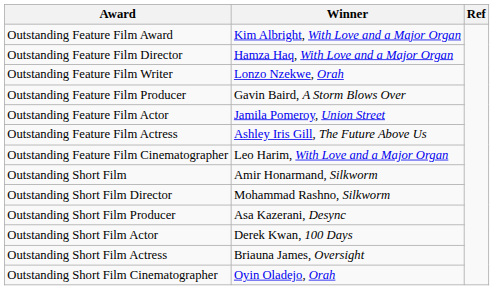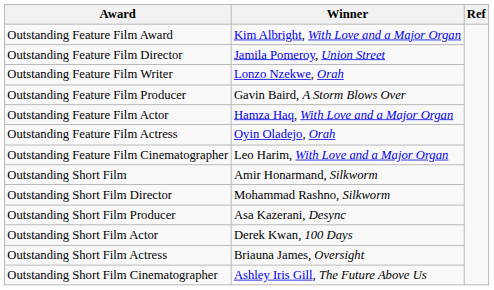Outstanding Feature Film Director | Winner: Hamza Haq, With Love and a Major Organ -> Jamila Pomeroy, Union Street
Outstanding Feature Film Actor | Winner: Jamila Pomeroy, Union Street -> Hamza Haq, With Love and a Major Organ
Outstanding Feature Film Actress | Winner: Ashley Iris Gill, The Future Above Us -> Oyin Oladejo, Orah
Outstanding Short Film Cinematographer | Winner: Oyin Oladejo, Orah -> Ashley Iris Gill, The Future Above Us
